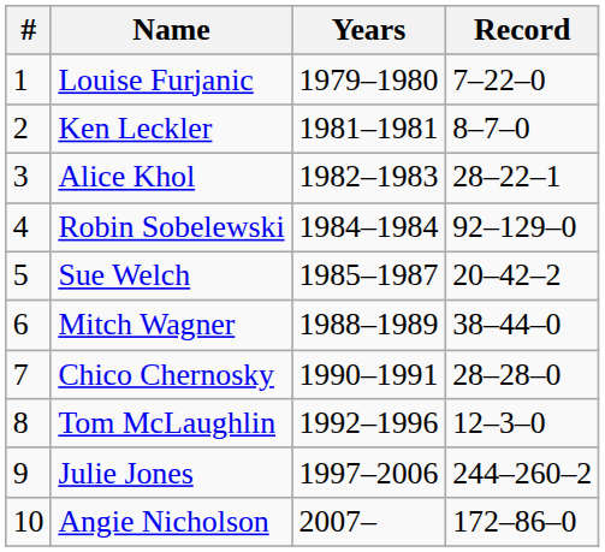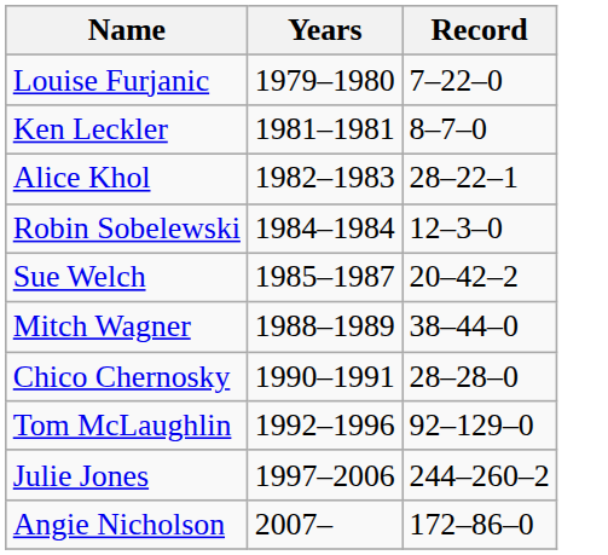- column: # | 1 | 2 | 3 | 4 | 5 | 6 | 7 | 8 | 9 | 10
Robin Sobelewski | Record: 92–129–0 -> 12–3–0
Tom McLaughlin | Record: 12–3–0 -> 92–129–0
